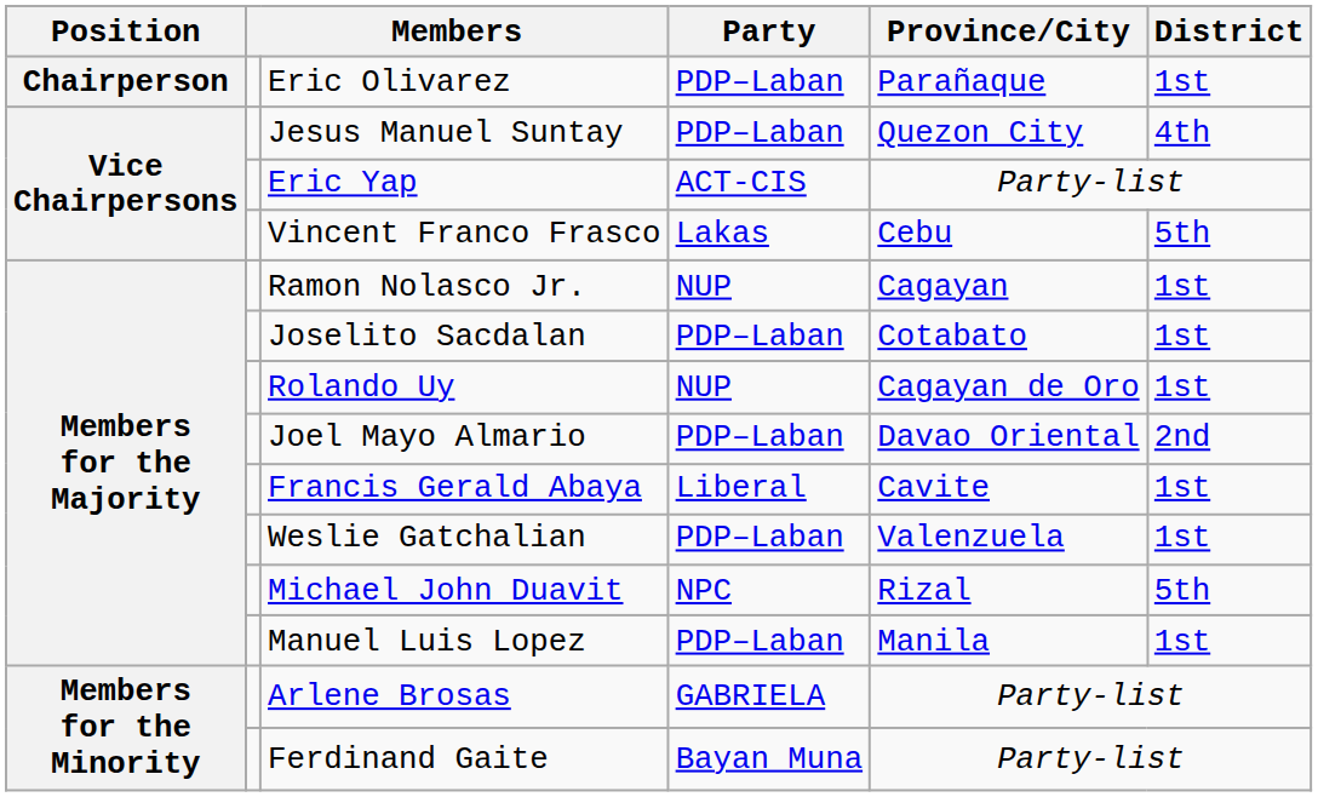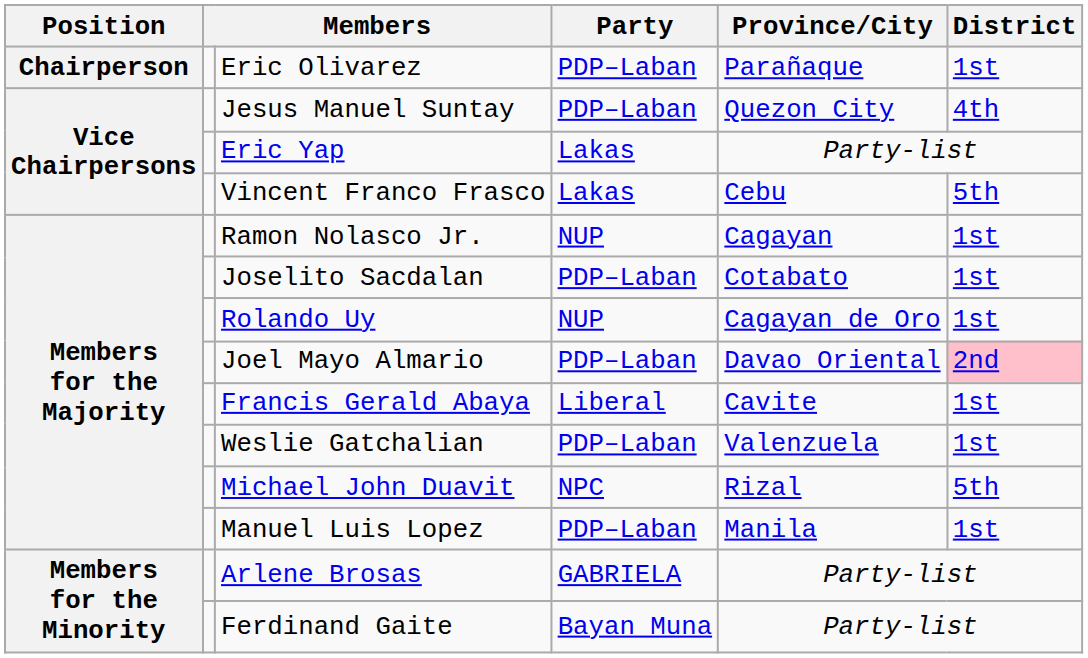Eric Yap | Party: ACT-CIS -> Lakas
Joel Mayo Almario | District: no background -> pink background
